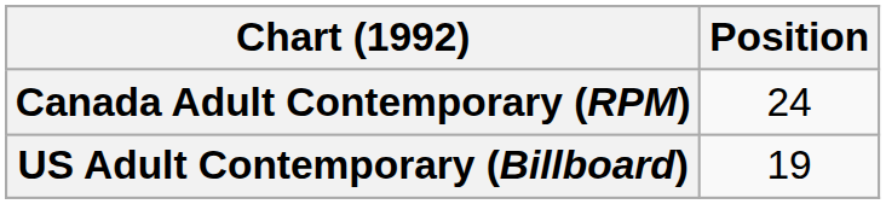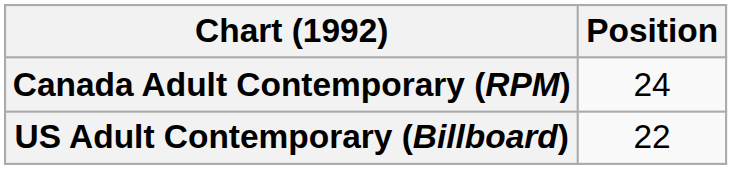US Adult Contemporary (Billboard) | Position: 19 -> 22
